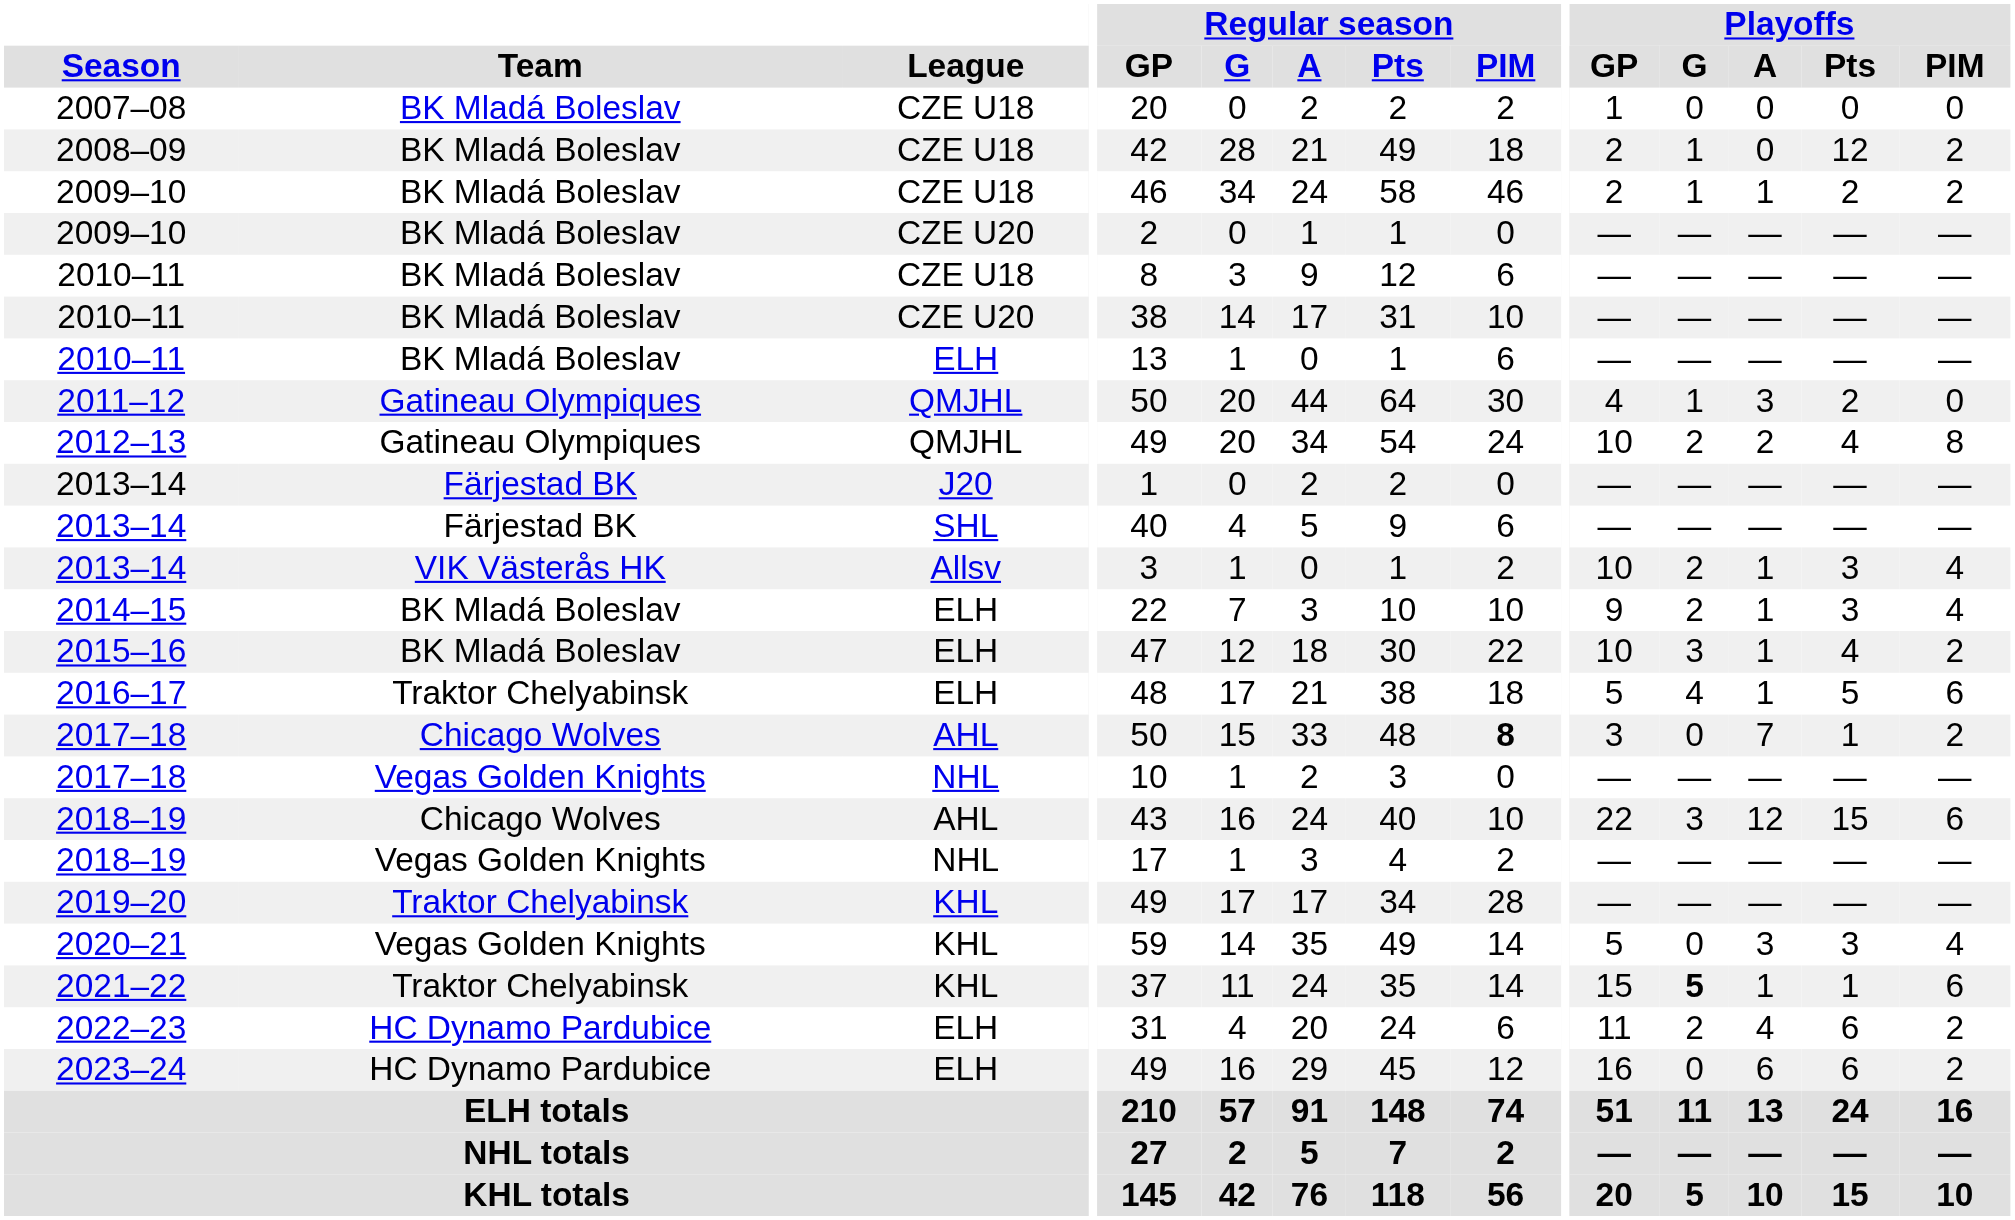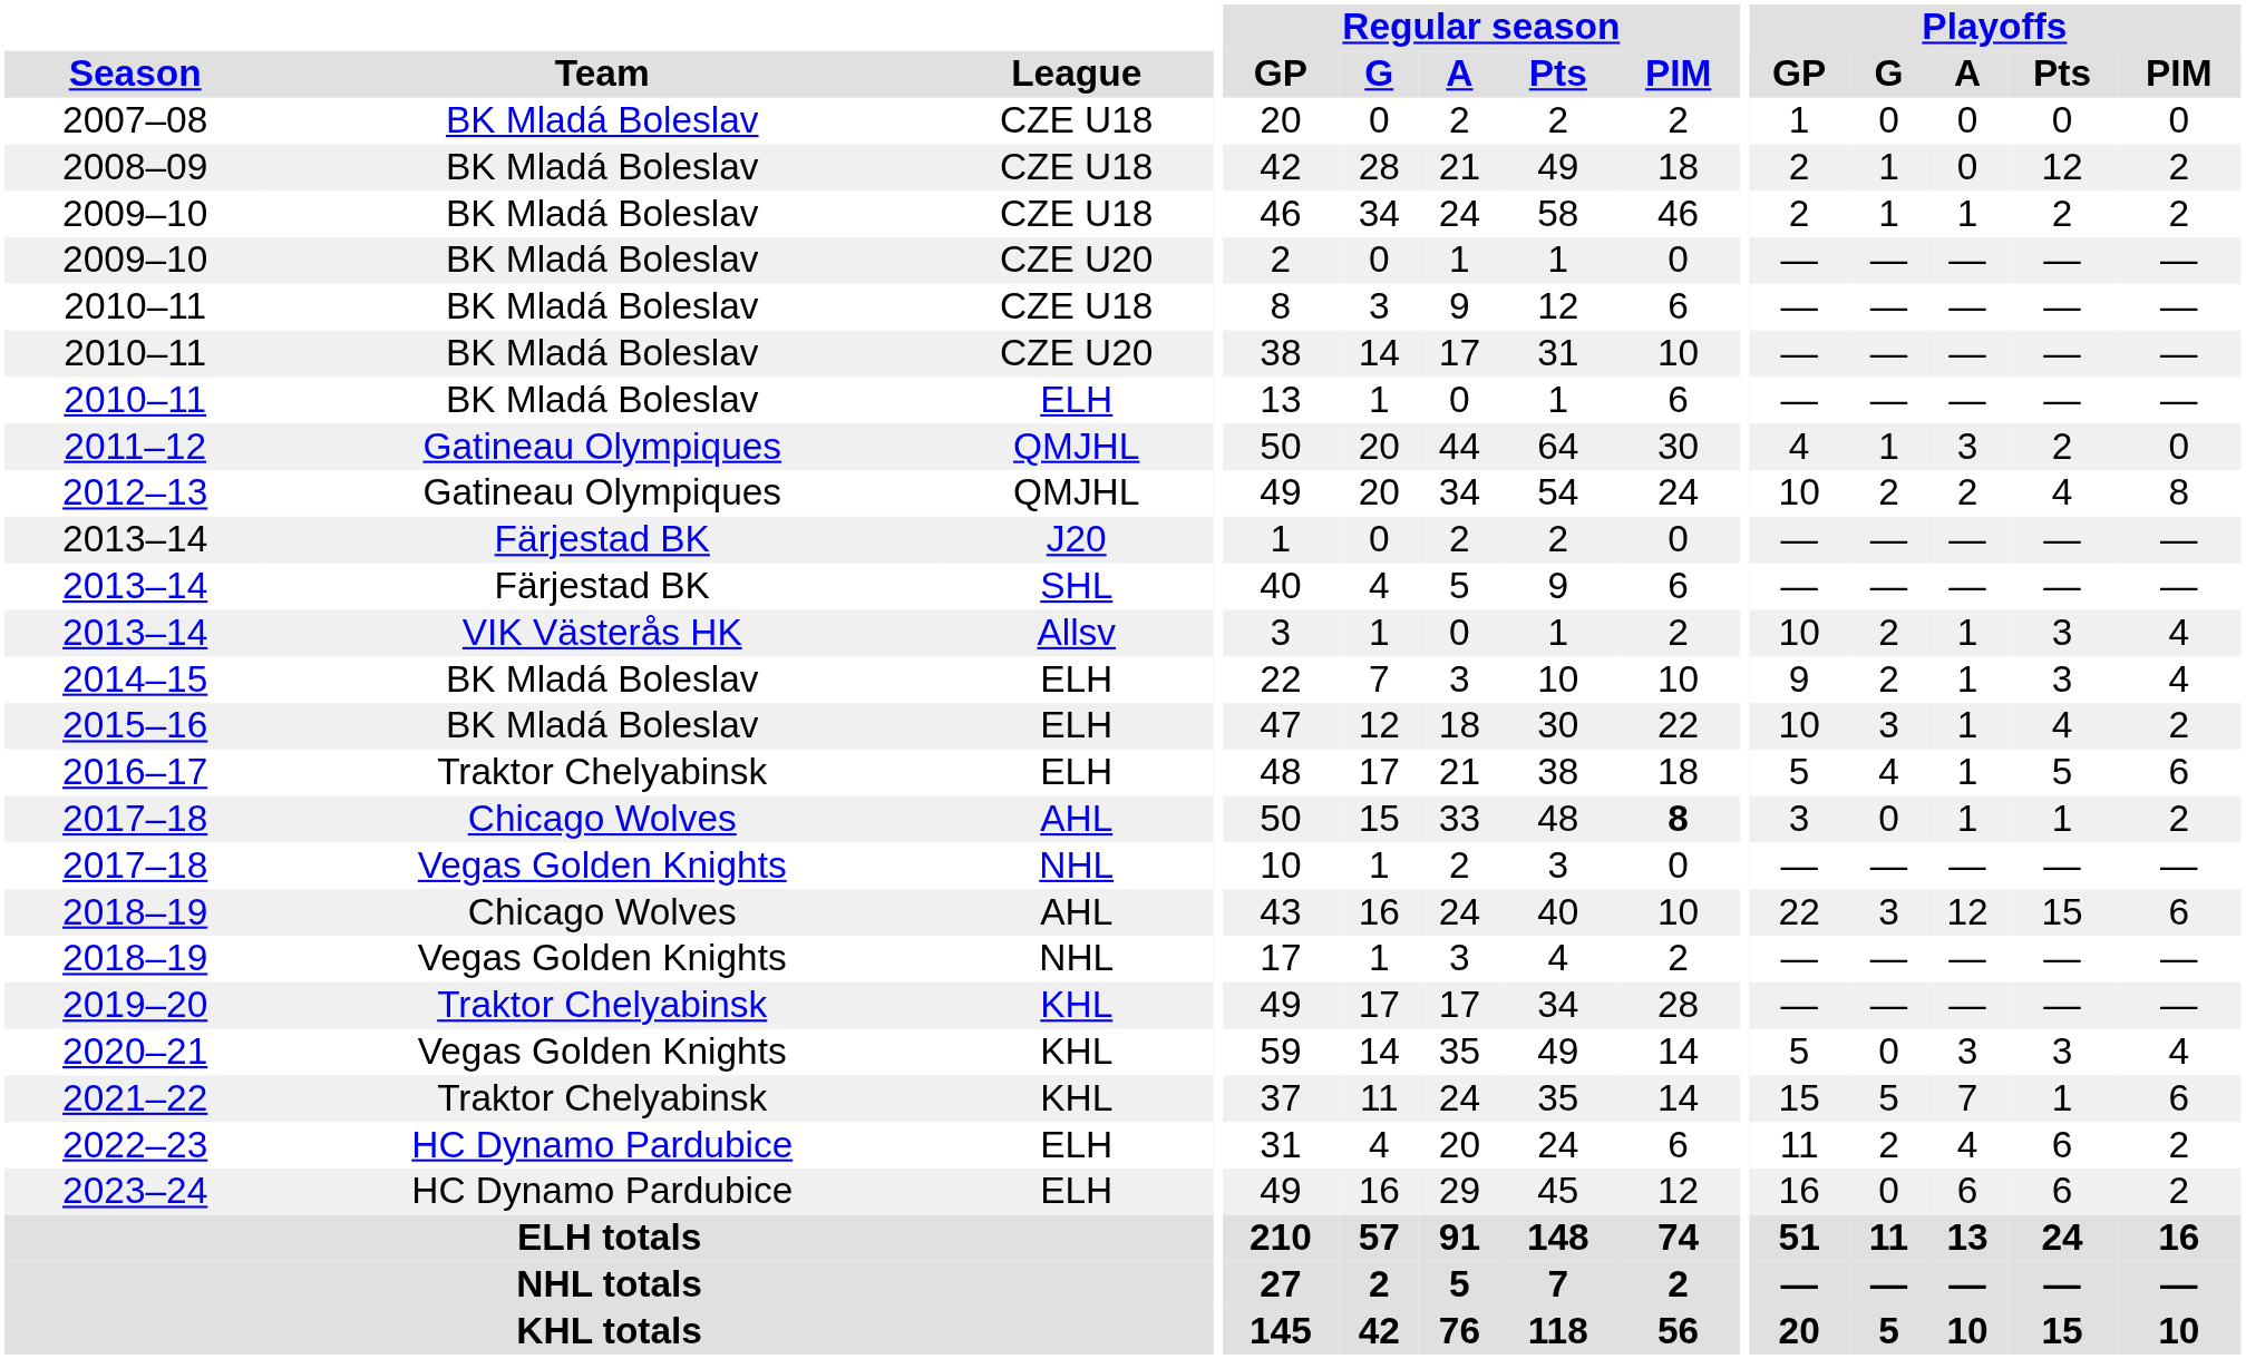2017–18 / AHL | Playoffs / A: 7 -> 1
2021–22 | Playoffs / G: bold -> normal
2021–22 | Playoffs / A: 1 -> 7
